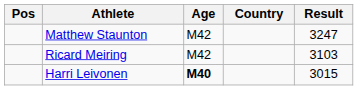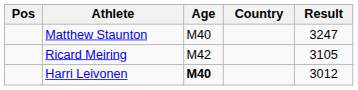Matthew Staunton | Age: M42 -> M40
Ricard Meiring | Result: 3103 -> 3105
Harri Leivonen | Result: 3015 -> 3012
